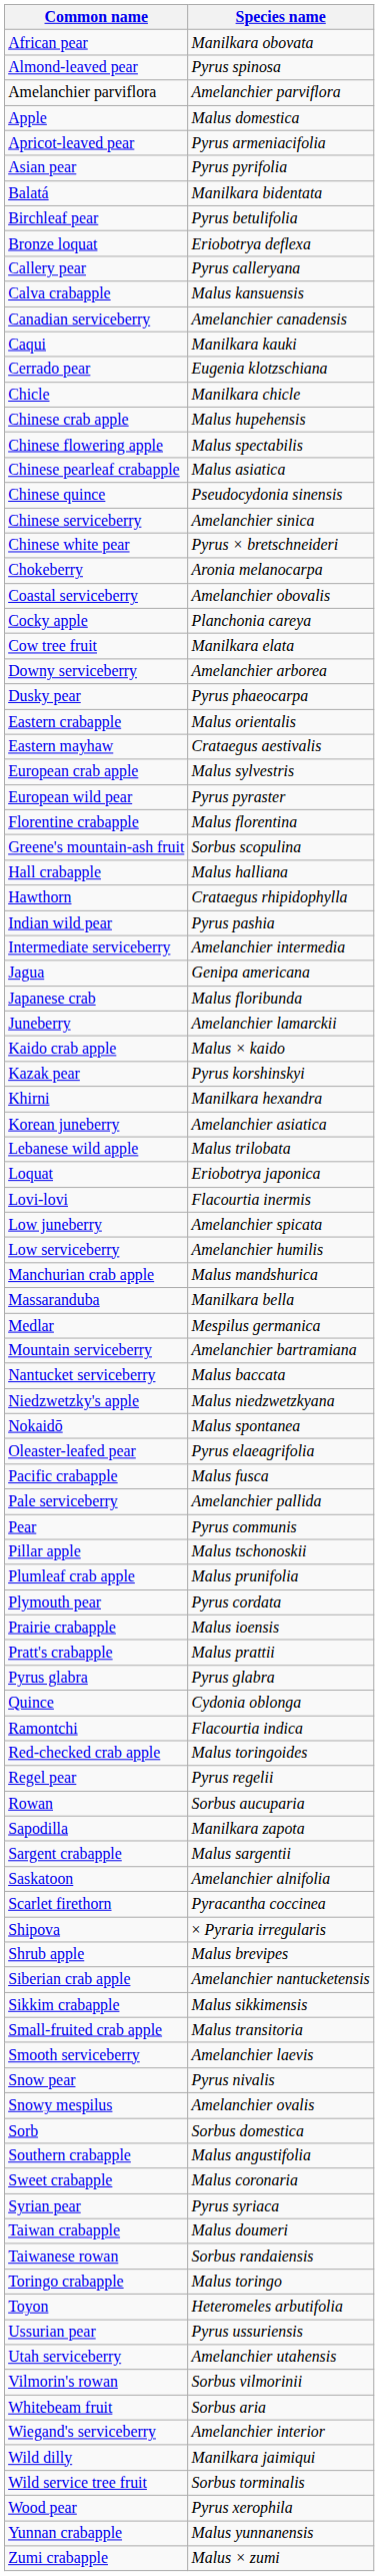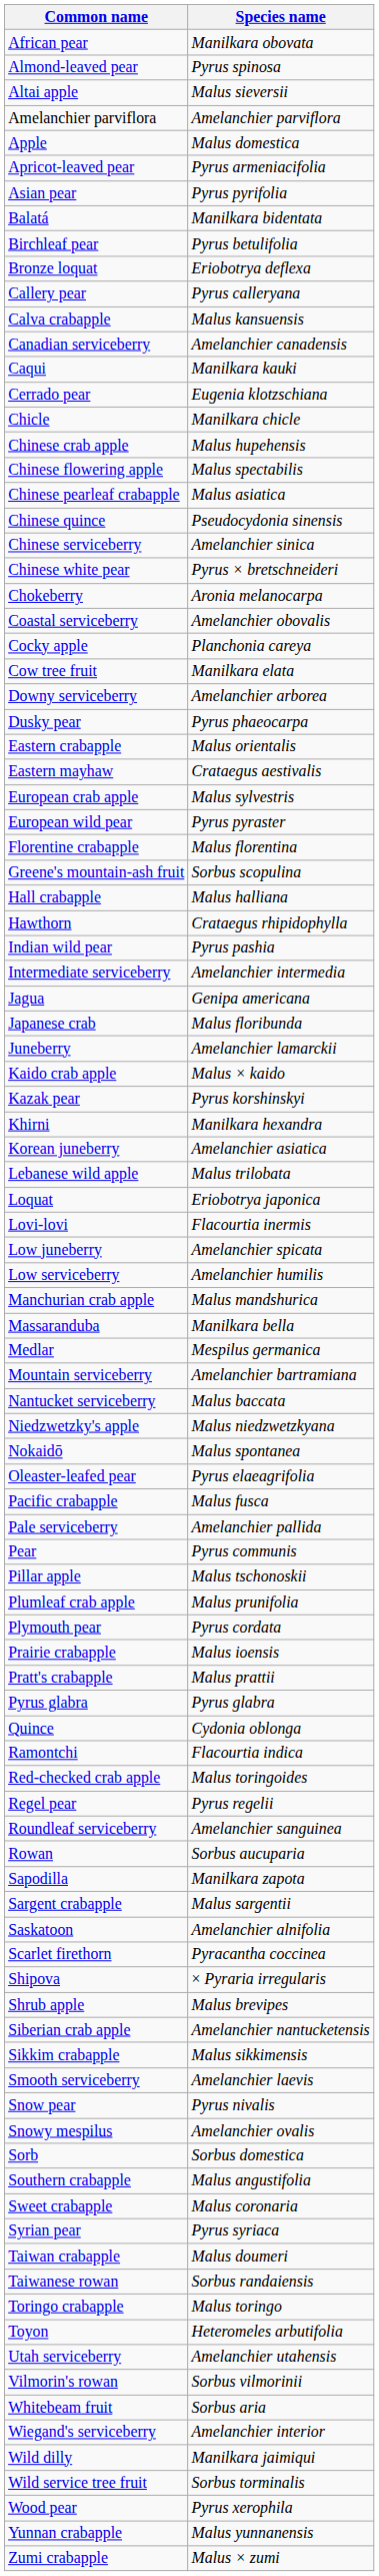+ row: Altai apple | Malus sieversii
+ row: Roundleaf serviceberry | Amelanchier sanguinea
- row: Small-fruited crab apple | Malus transitoria
- row: Ussurian pear | Pyrus ussuriensis
